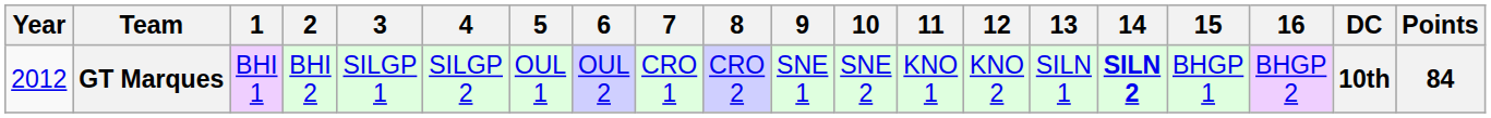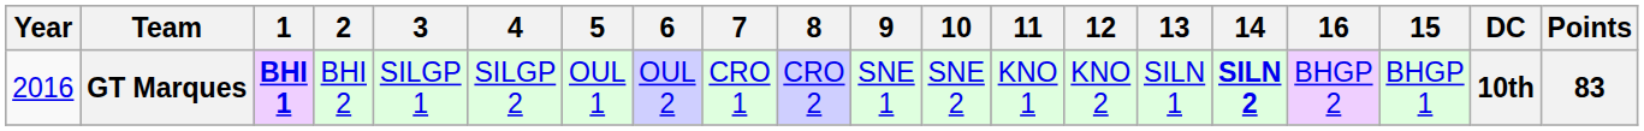columns swapped: 15 <-> 16
GT Marques | Year: 2012 -> 2016
GT Marques | 1: normal -> bold
GT Marques | Points: 84 -> 83
